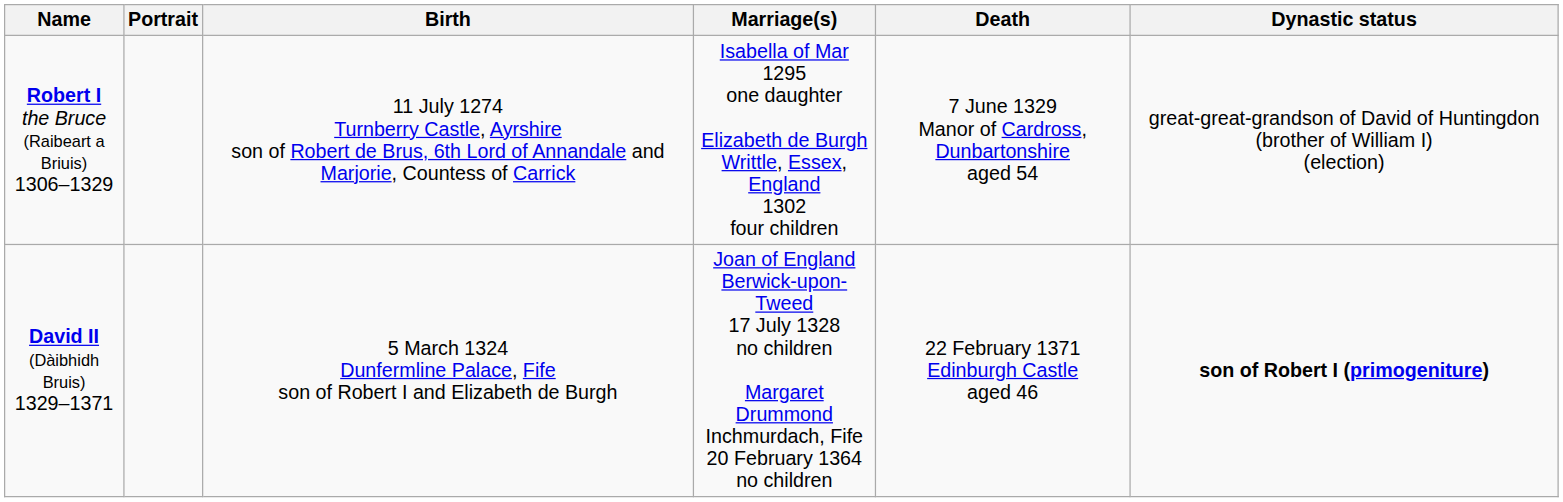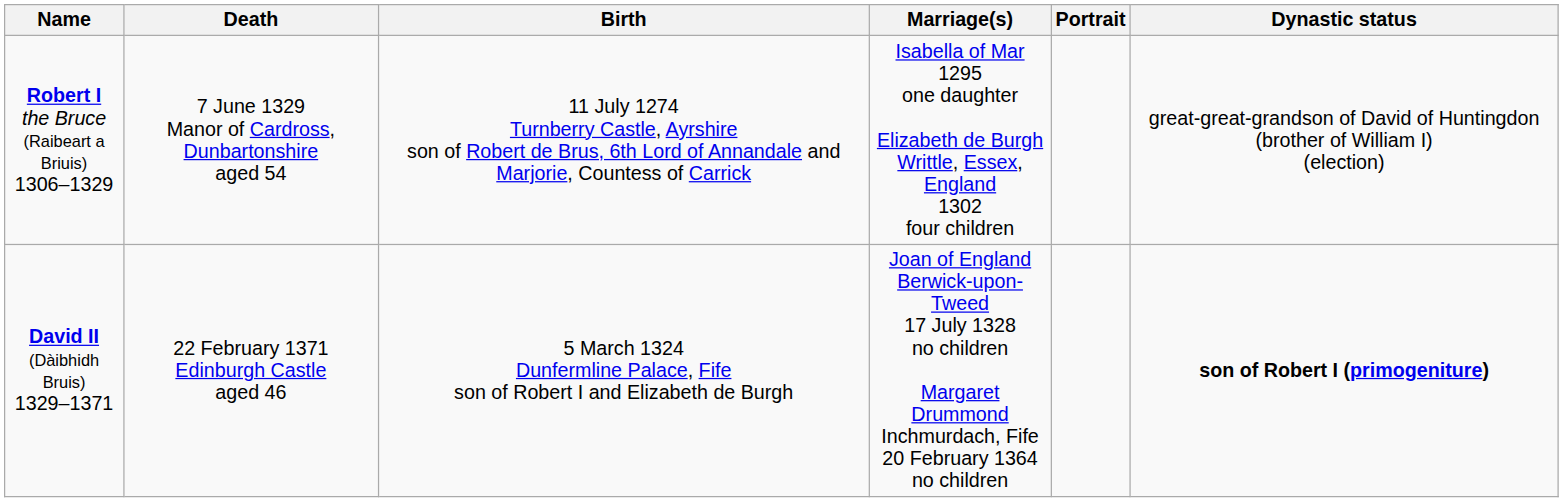columns swapped: Portrait <-> Death
